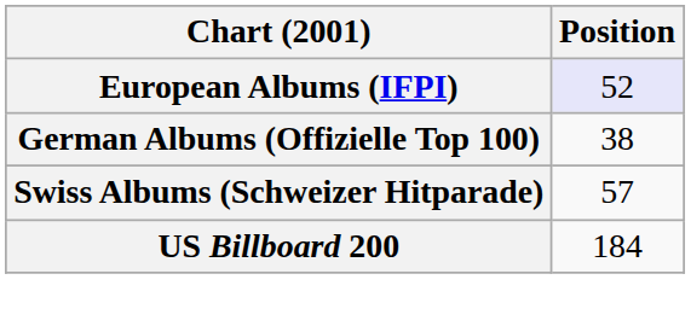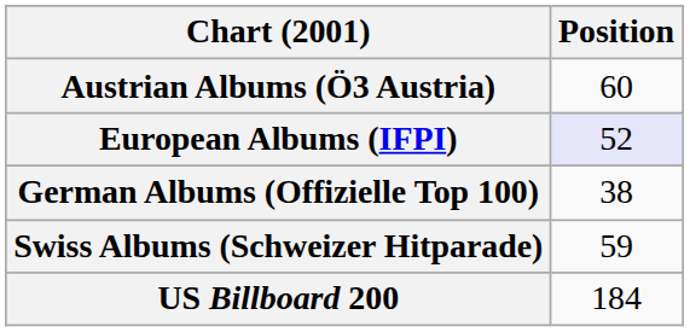+ row: Austrian Albums (Ö3 Austria) | 60
Swiss Albums (Schweizer Hitparade) | Position: 57 -> 59
